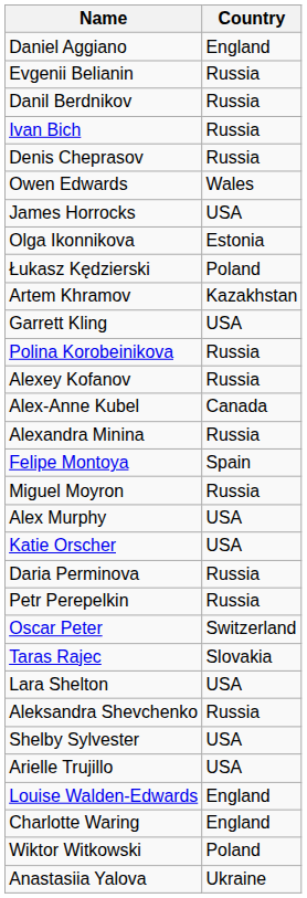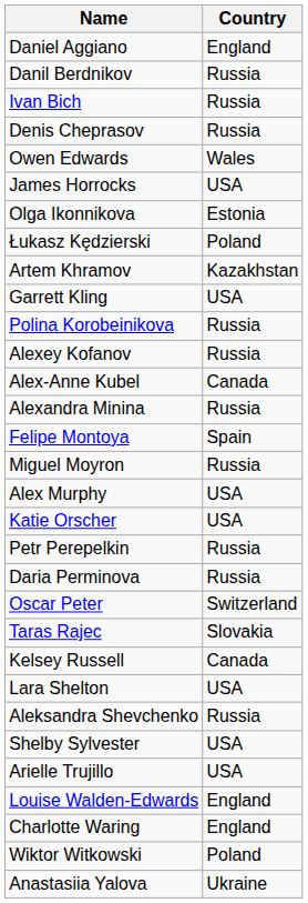- row: Evgenii Belianin | Russia
rows swapped: Petr Perepelkin <-> Daria Perminova
+ row: Kelsey Russell | Canada
